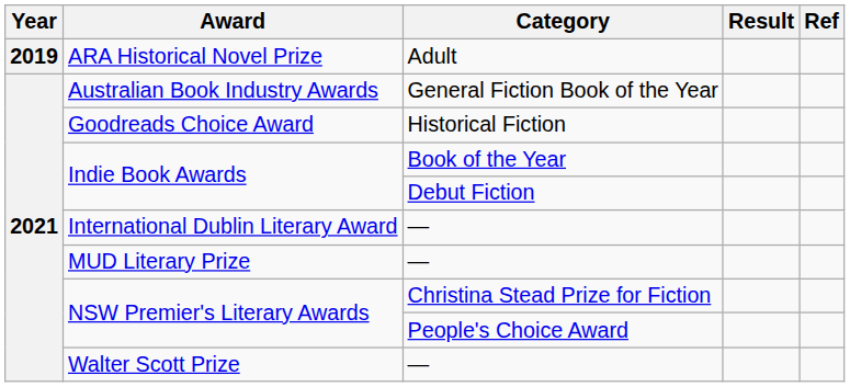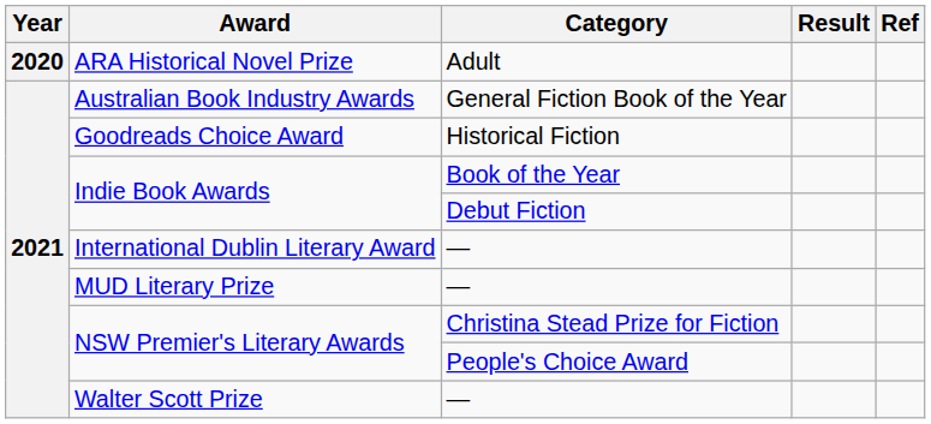ARA Historical Novel Prize | Year: 2019 -> 2020
